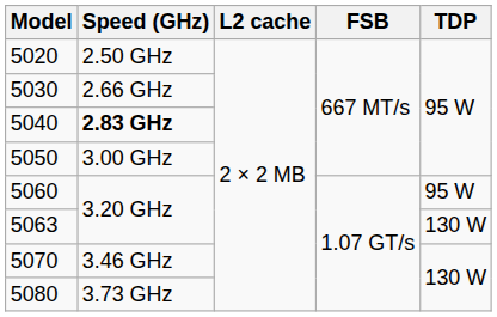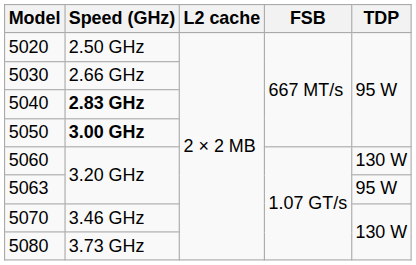5050 | Speed (GHz): normal -> bold
5060 | TDP: 95 W -> 130 W
5063 | TDP: 130 W -> 95 W
